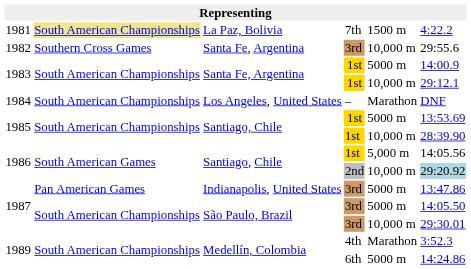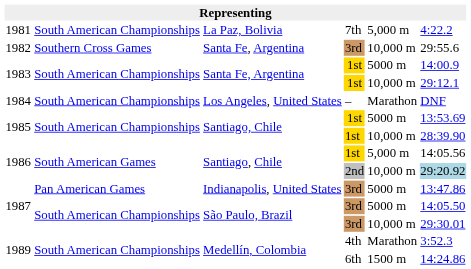1981 | column 2: khaki background -> no background
1981 | column 5: 1500 m -> 5,000 m
1989 / 6th | column 5: 5000 m -> 1500 m
